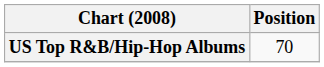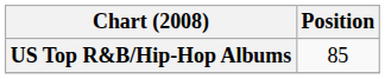US Top R&B/Hip-Hop Albums | Position: 70 -> 85
